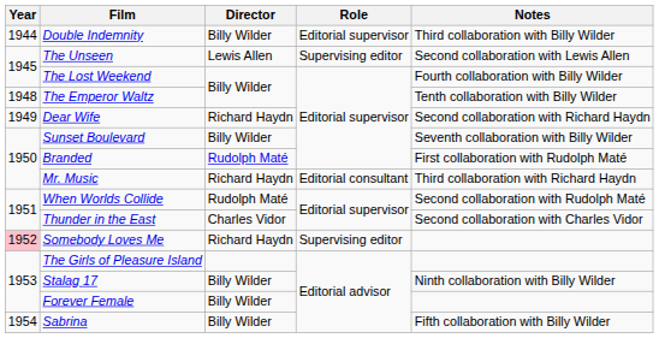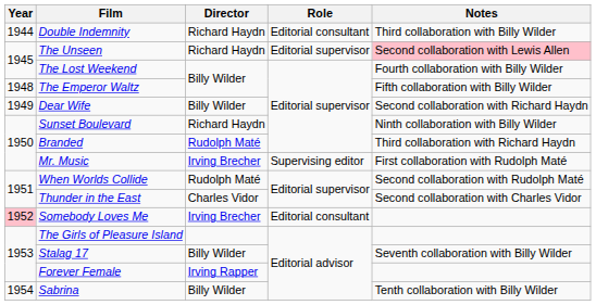Double Indemnity | Director: Billy Wilder -> Richard Haydn
Double Indemnity | Role: Editorial supervisor -> Editorial consultant
The Unseen | Director: Lewis Allen -> Richard Haydn
The Unseen | Role: Supervising editor -> Editorial supervisor
The Unseen | Notes: no background -> pink background
The Emperor Waltz | Notes: Tenth collaboration with Billy Wilder -> Fifth collaboration with Billy Wilder
Dear Wife | Director: Richard Haydn -> Billy Wilder
Sunset Boulevard | Director: Billy Wilder -> Richard Haydn
Sunset Boulevard | Notes: Seventh collaboration with Billy Wilder -> Ninth collaboration with Billy Wilder
Branded | Notes: First collaboration with Rudolph Maté -> Third collaboration with Richard Haydn
Mr. Music | Director: Richard Haydn -> Irving Brecher
Mr. Music | Role: Editorial consultant -> Supervising editor
Mr. Music | Notes: Third collaboration with Richard Haydn -> First collaboration with Rudolph Maté
Somebody Loves Me | Director: Richard Haydn -> Irving Brecher
Somebody Loves Me | Role: Supervising editor -> Editorial consultant
Stalag 17 | Notes: Ninth collaboration with Billy Wilder -> Seventh collaboration with Billy Wilder
Forever Female | Director: Billy Wilder -> Irving Rapper
Sabrina | Notes: Fifth collaboration with Billy Wilder -> Tenth collaboration with Billy Wilder
